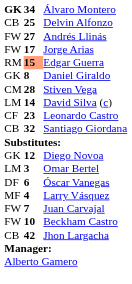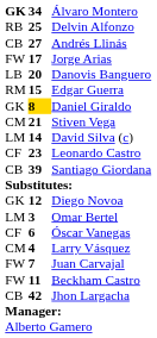Delvin Alfonzo | column 1: CB -> RB
Andrés Llinás | column 1: FW -> CB
+ row: LB | 20 | Danovis Banguero
Edgar Guerra | column 2: lightsalmon background -> no background
Daniel Giraldo | column 2: no background -> gold background
Stiven Vega | column 2: 28 -> 21
Santiago Giordana | column 2: 32 -> 39
Óscar Vanegas | column 1: DF -> CF
Larry Vásquez | column 1: MF -> CM
Beckham Castro | column 2: 10 -> 11
